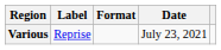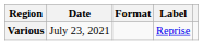columns swapped: Date <-> Label
